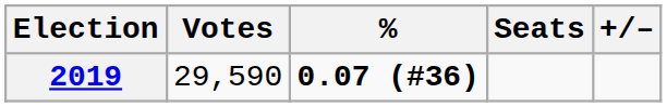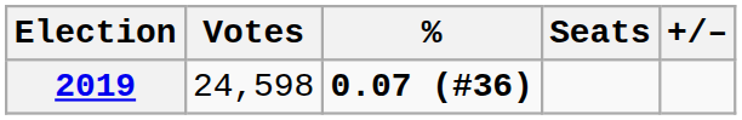2019 | Votes: 29,590 -> 24,598
